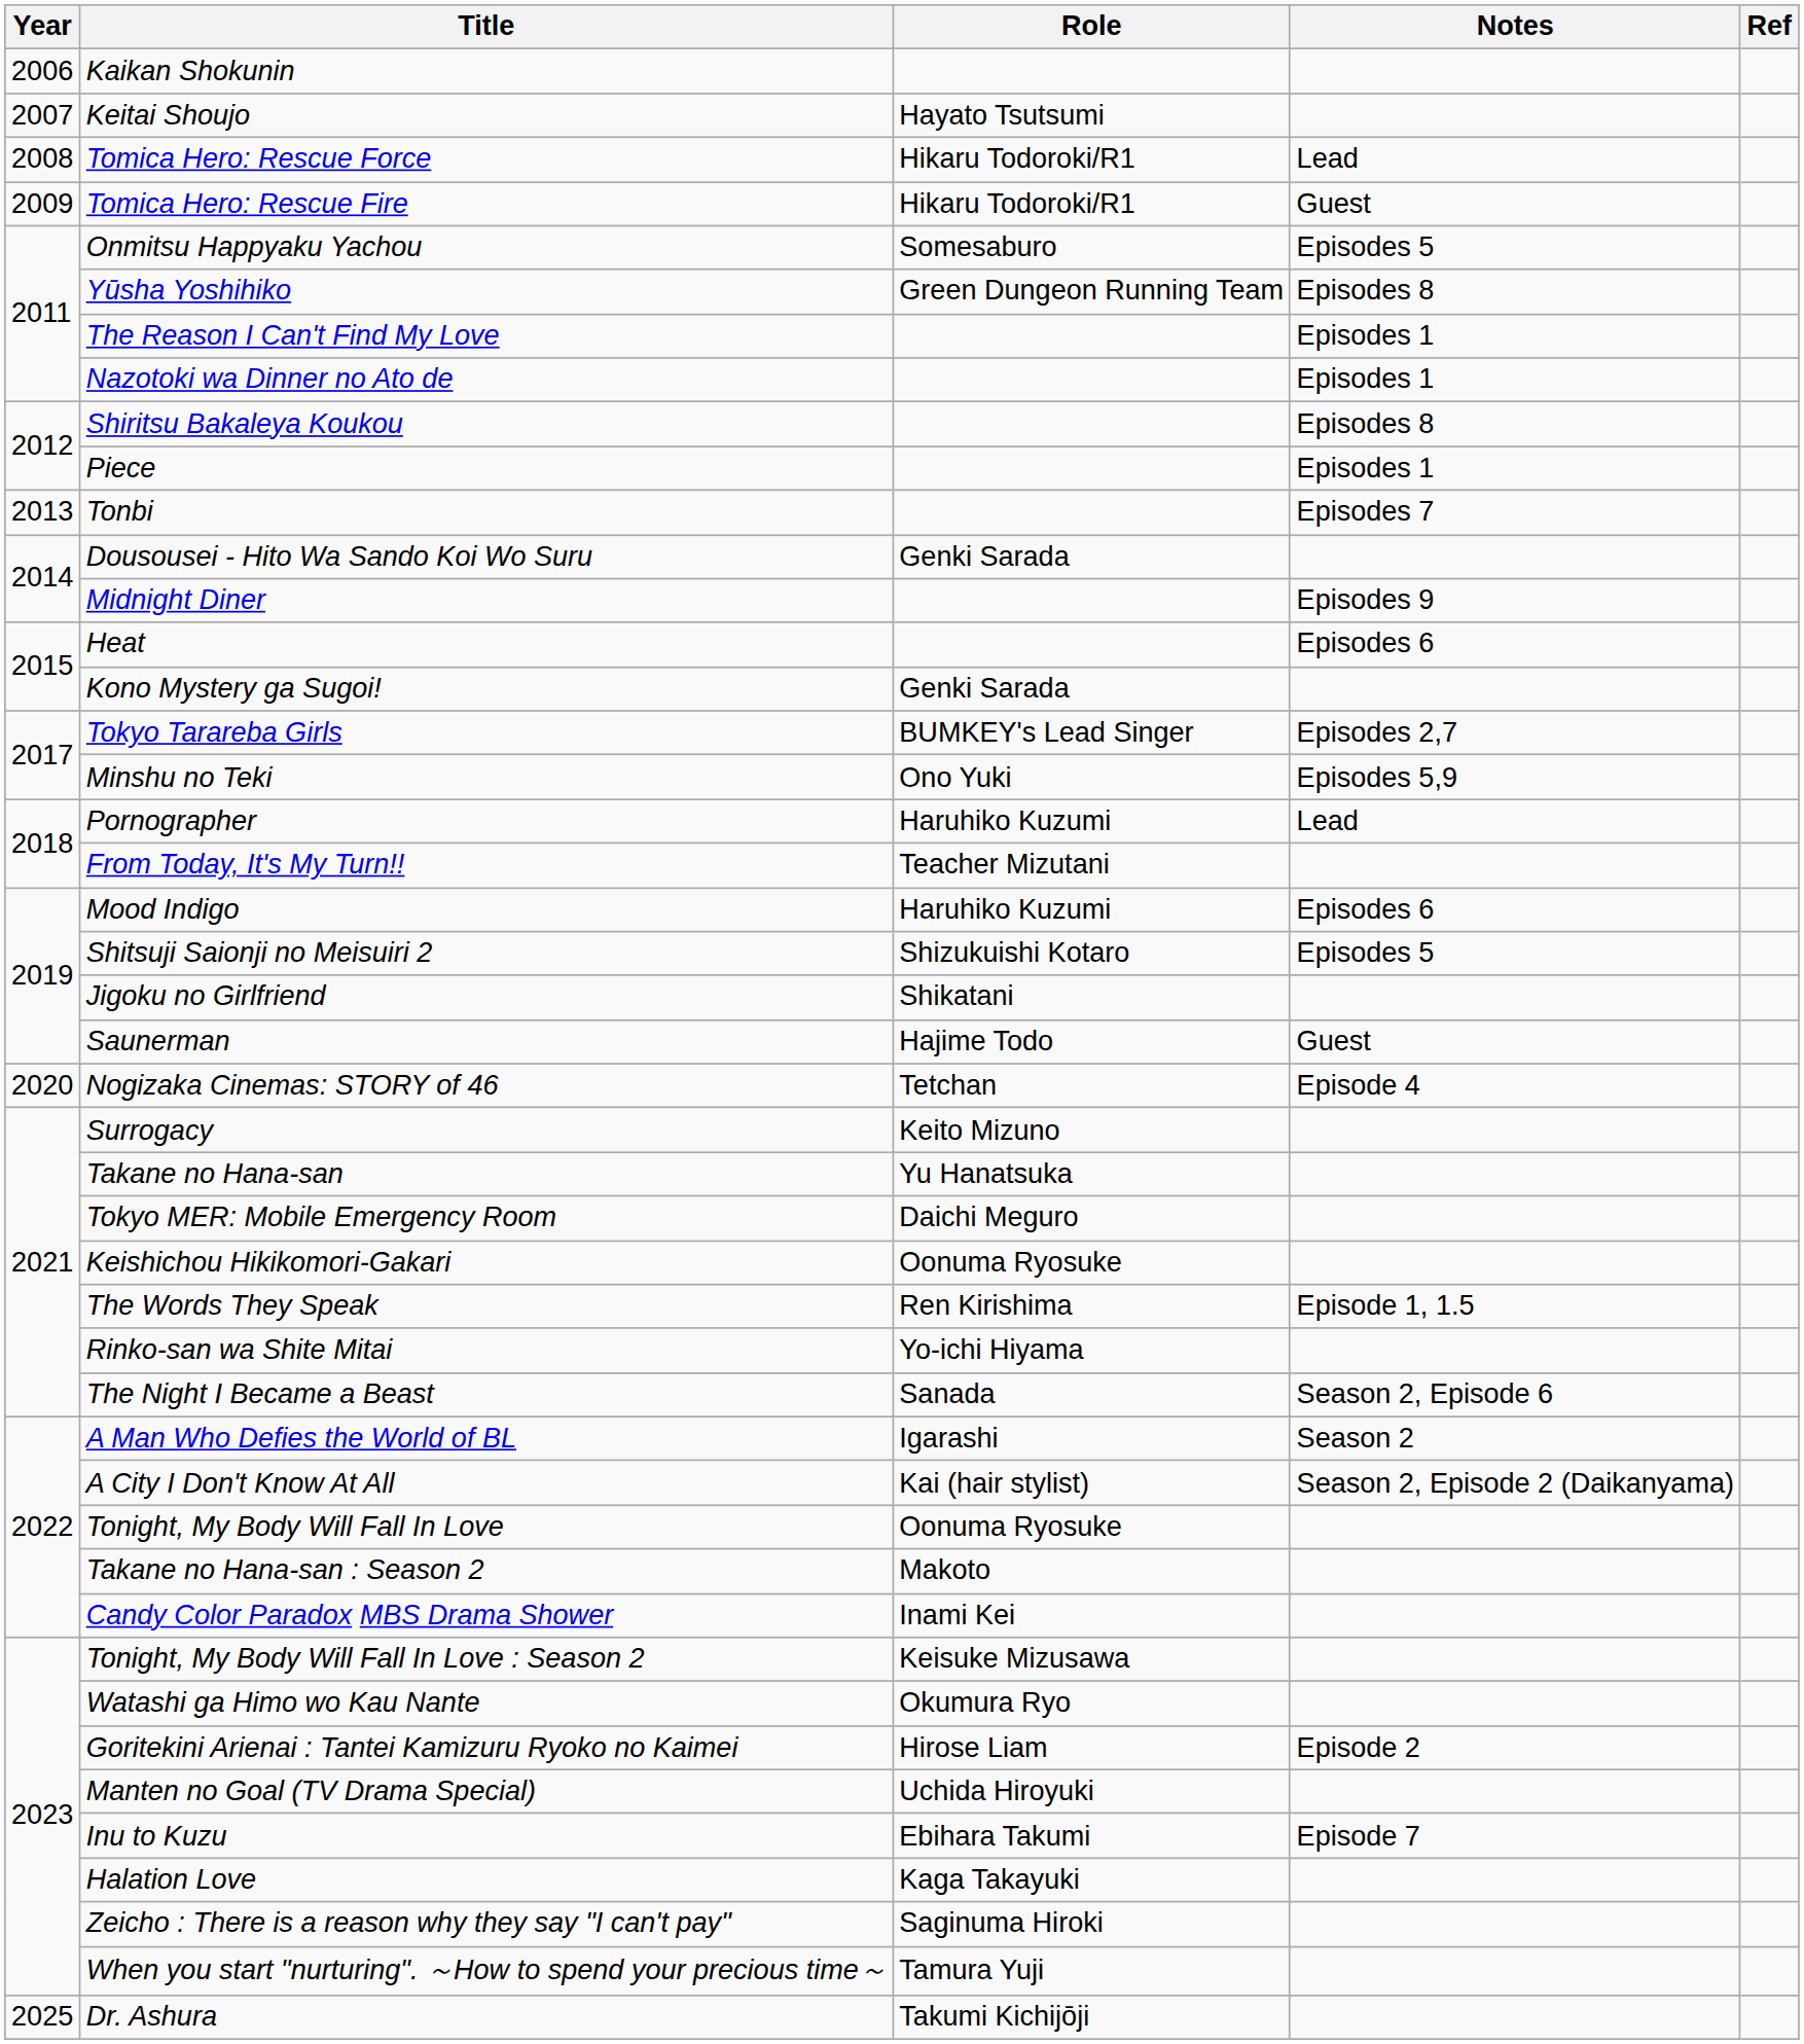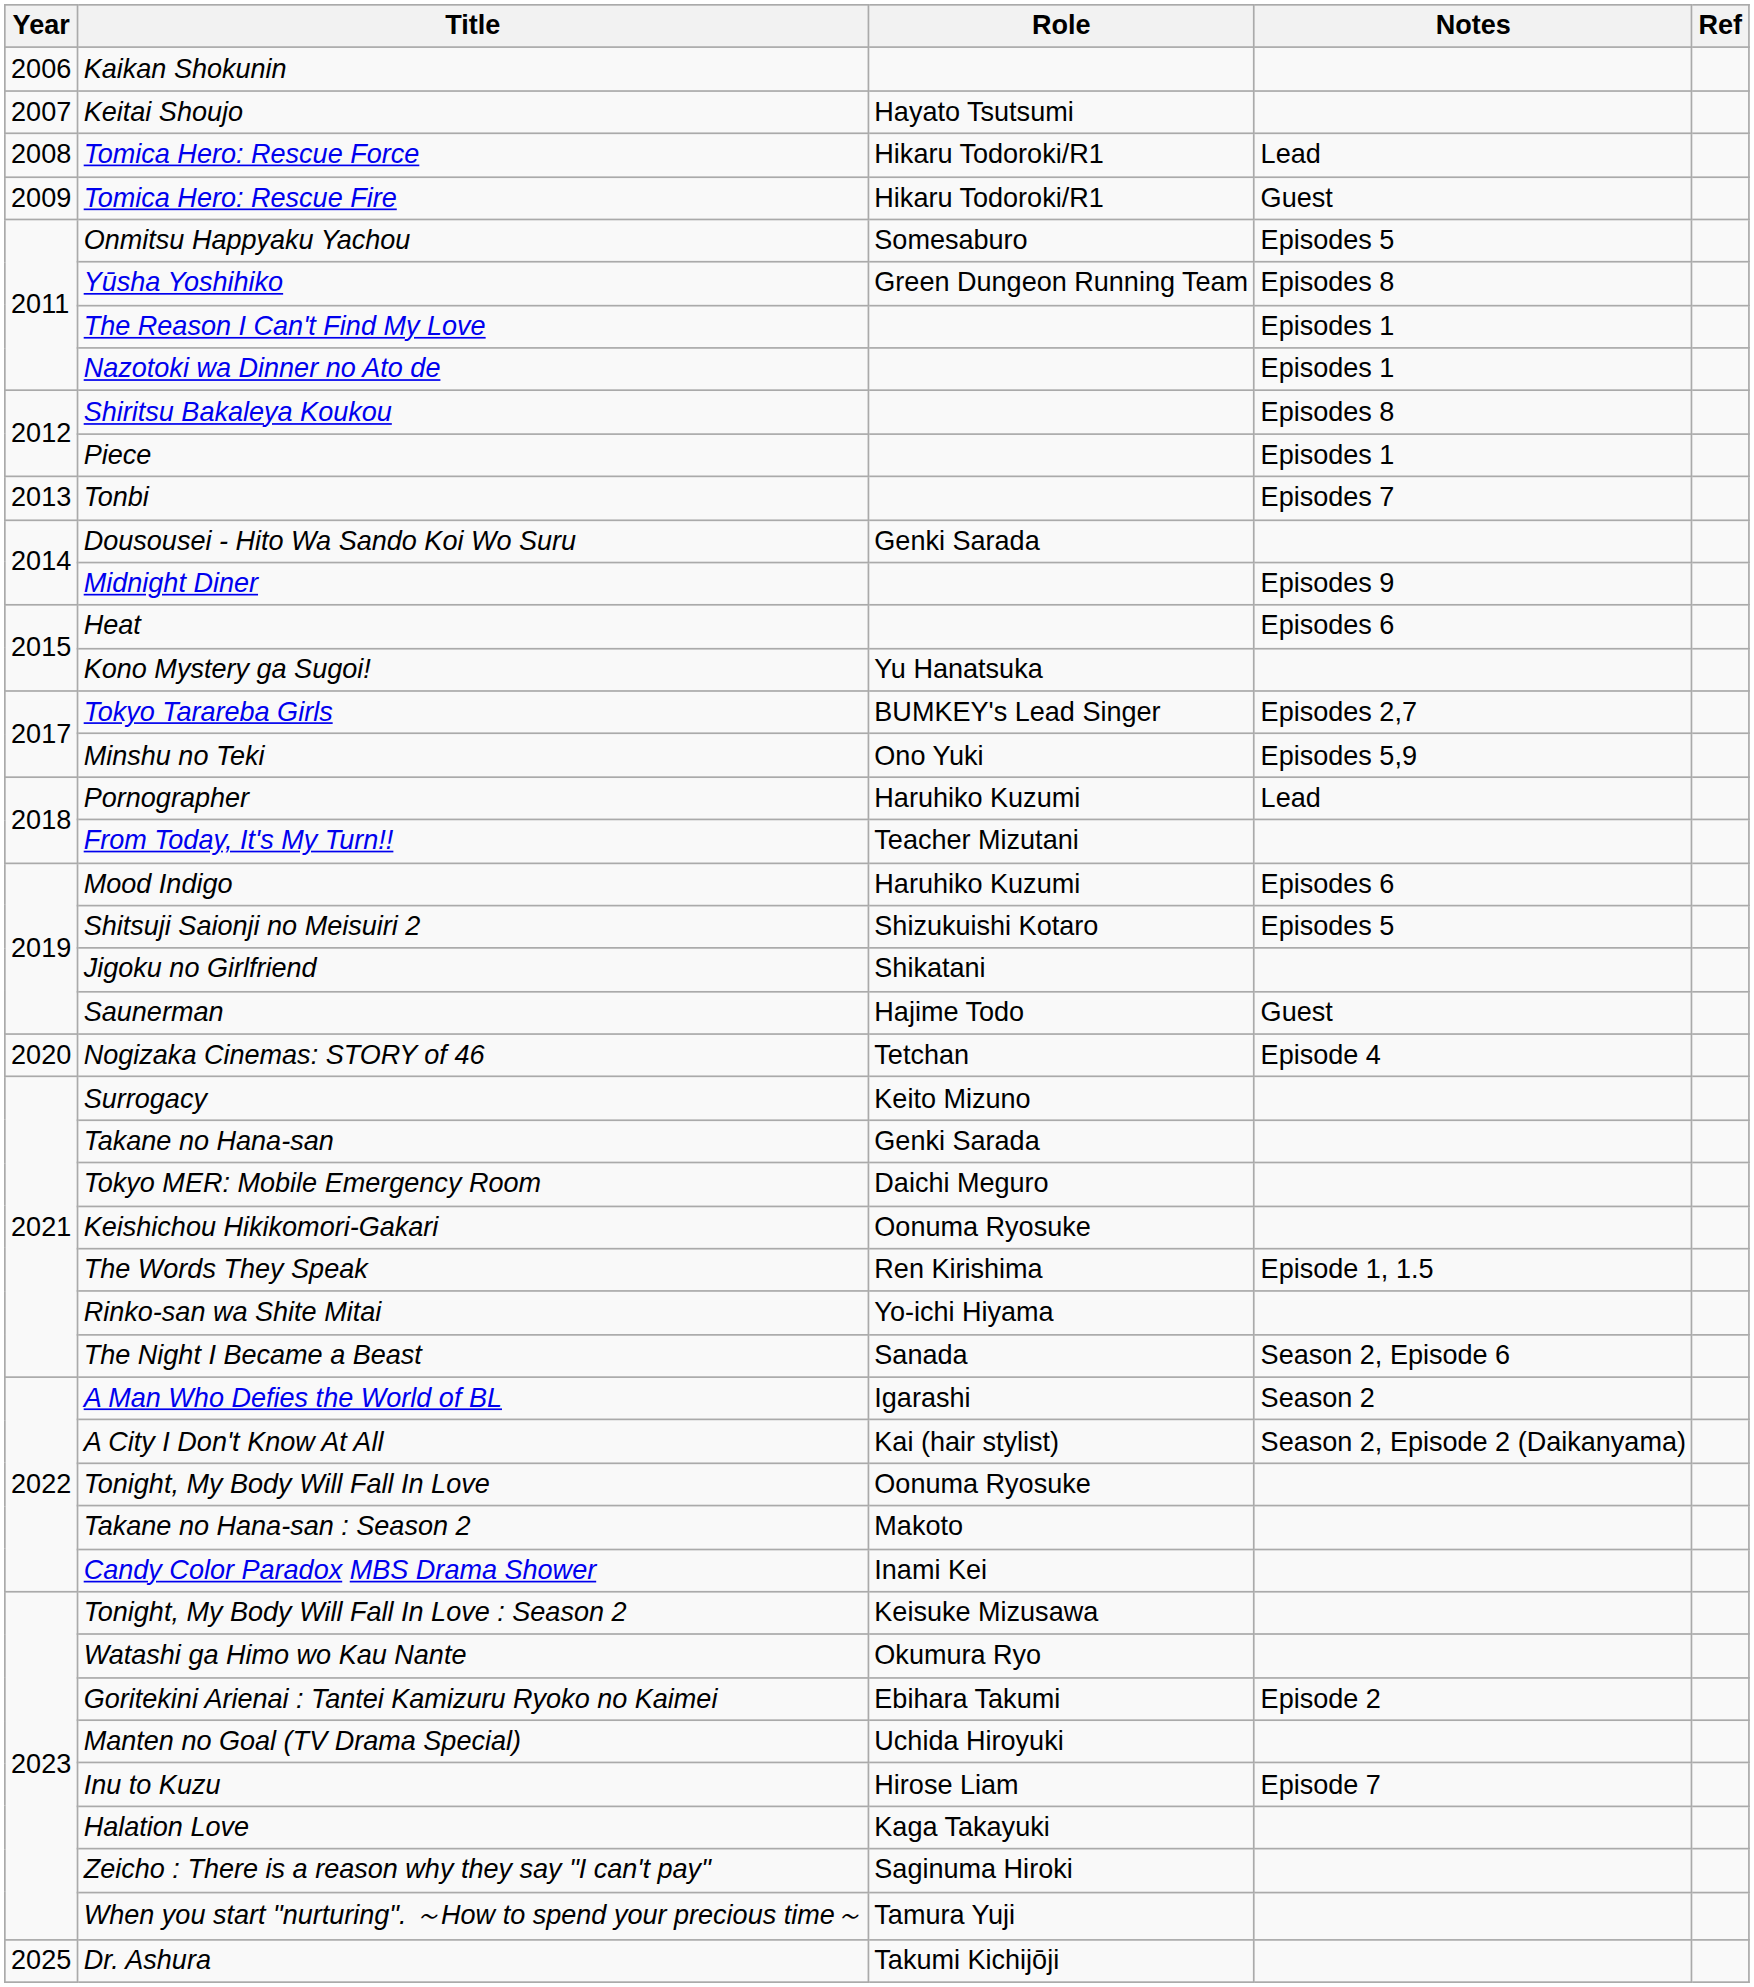Kono Mystery ga Sugoi! | Role: Genki Sarada -> Yu Hanatsuka
Takane no Hana-san | Role: Yu Hanatsuka -> Genki Sarada
Goritekini Arienai : Tantei Kamizuru Ryoko no Kaimei | Role: Hirose Liam -> Ebihara Takumi
Inu to Kuzu | Role: Ebihara Takumi -> Hirose Liam
